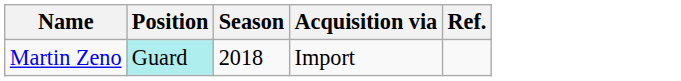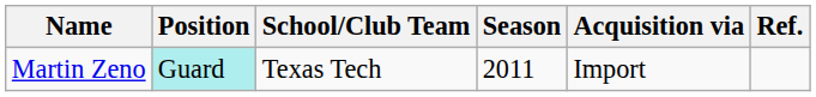+ column: School/Club Team | Texas Tech
Martin Zeno | Season: 2018 -> 2011
